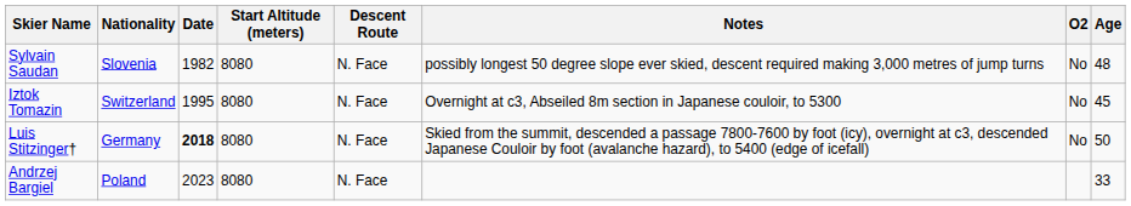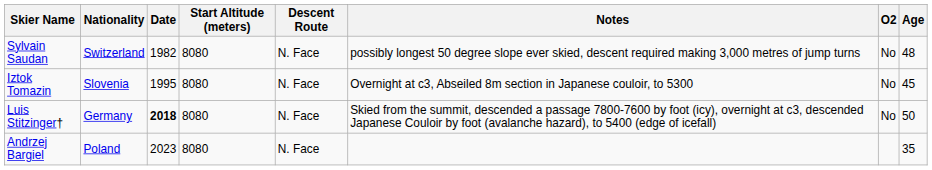Sylvain Saudan | Nationality: Slovenia -> Switzerland
Iztok Tomazin | Nationality: Switzerland -> Slovenia
Andrzej Bargiel | Age: 33 -> 35
